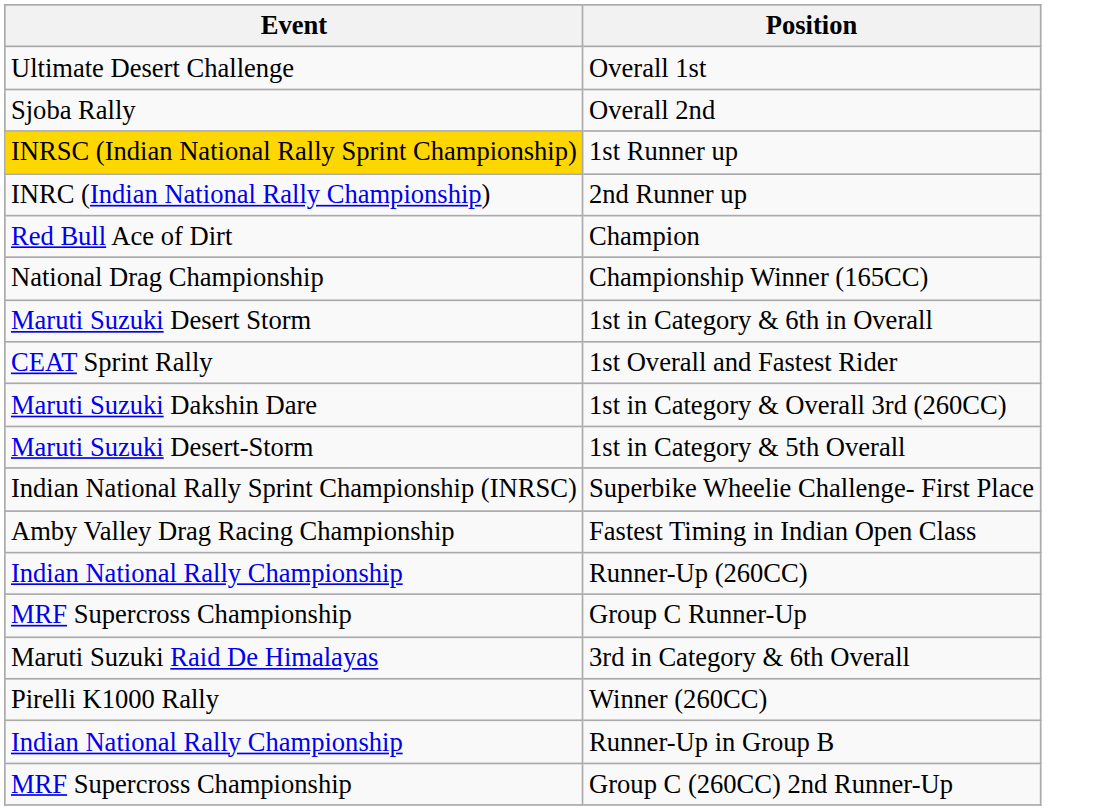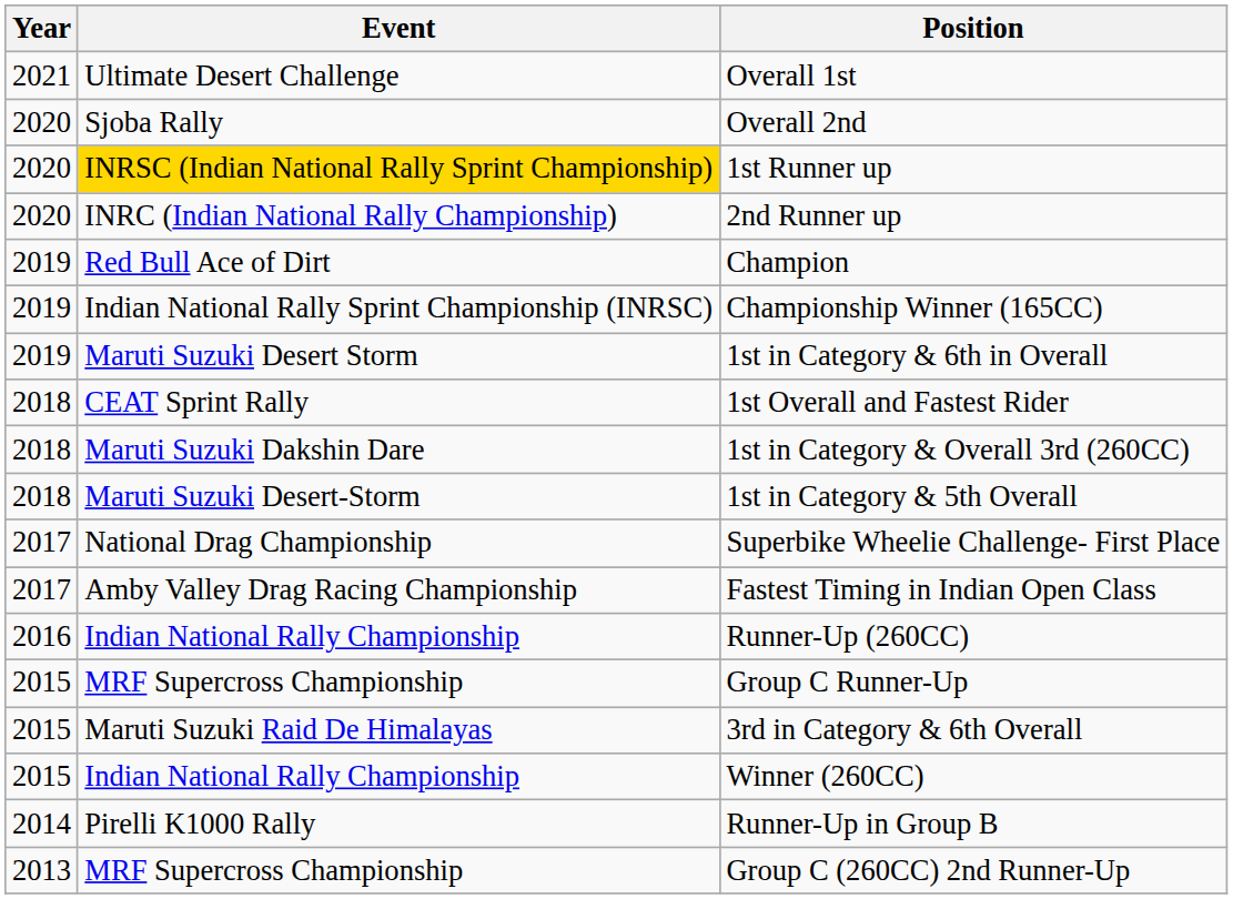+ column: Year | 2021 | 2020 | 2020 | 2020 | 2019 | 2019 | 2019 | 2018 | 2018 | 2018 | 2017 | 2017 | 2016 | 2015 | 2015 | 2015 | 2014 | 2013
Championship Winner (165CC) | Event: National Drag Championship -> Indian National Rally Sprint Championship (INRSC)
Superbike Wheelie Challenge- First Place | Event: Indian National Rally Sprint Championship (INRSC) -> National Drag Championship
Winner (260CC) | Event: Pirelli K1000 Rally -> Indian National Rally Championship
Runner-Up in Group B | Event: Indian National Rally Championship -> Pirelli K1000 Rally
